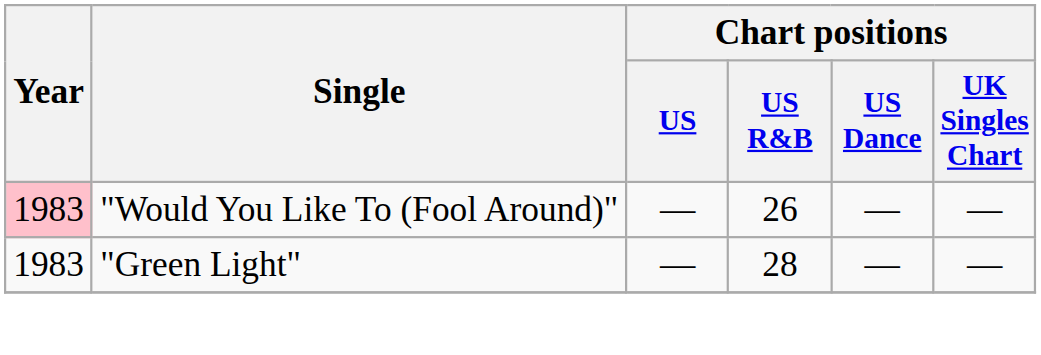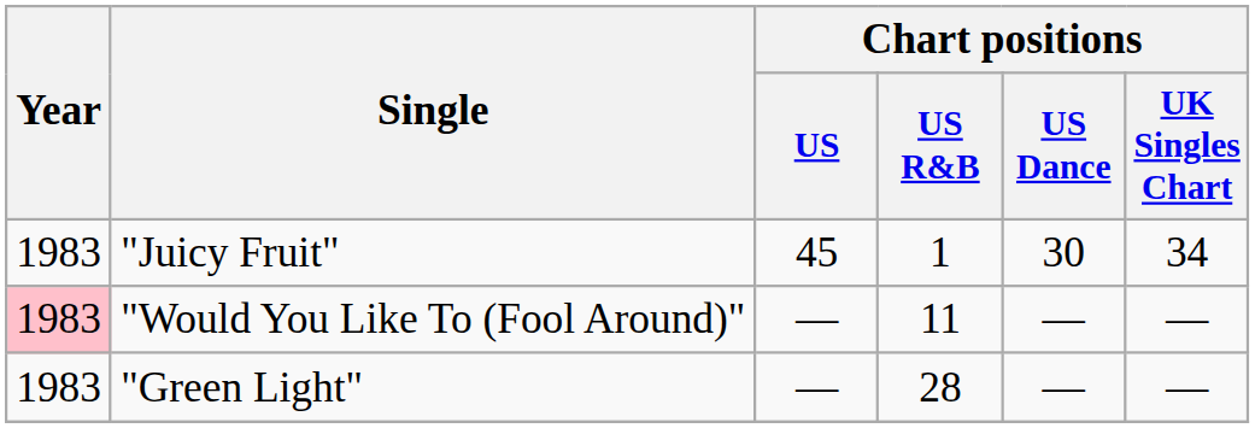+ row: 1983 | "Juicy Fruit" | 45 | 1 | 30 | 34
"Would You Like To (Fool Around)" | Chart positions / US R&B: 26 -> 11
